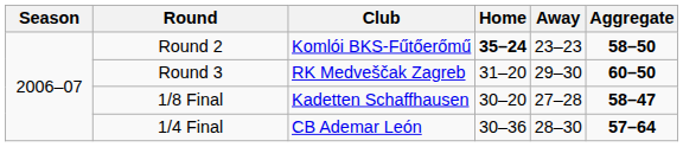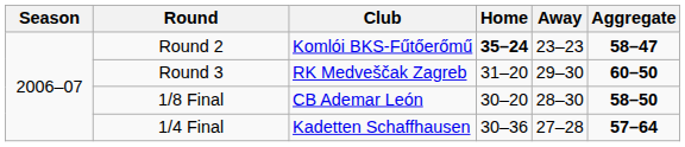Round 2 | Aggregate: 58–50 -> 58–47
1/8 Final | Club: Kadetten Schaffhausen -> CB Ademar León
1/8 Final | Away: 27–28 -> 28–30
1/8 Final | Aggregate: 58–47 -> 58–50
1/4 Final | Club: CB Ademar León -> Kadetten Schaffhausen
1/4 Final | Away: 28–30 -> 27–28
